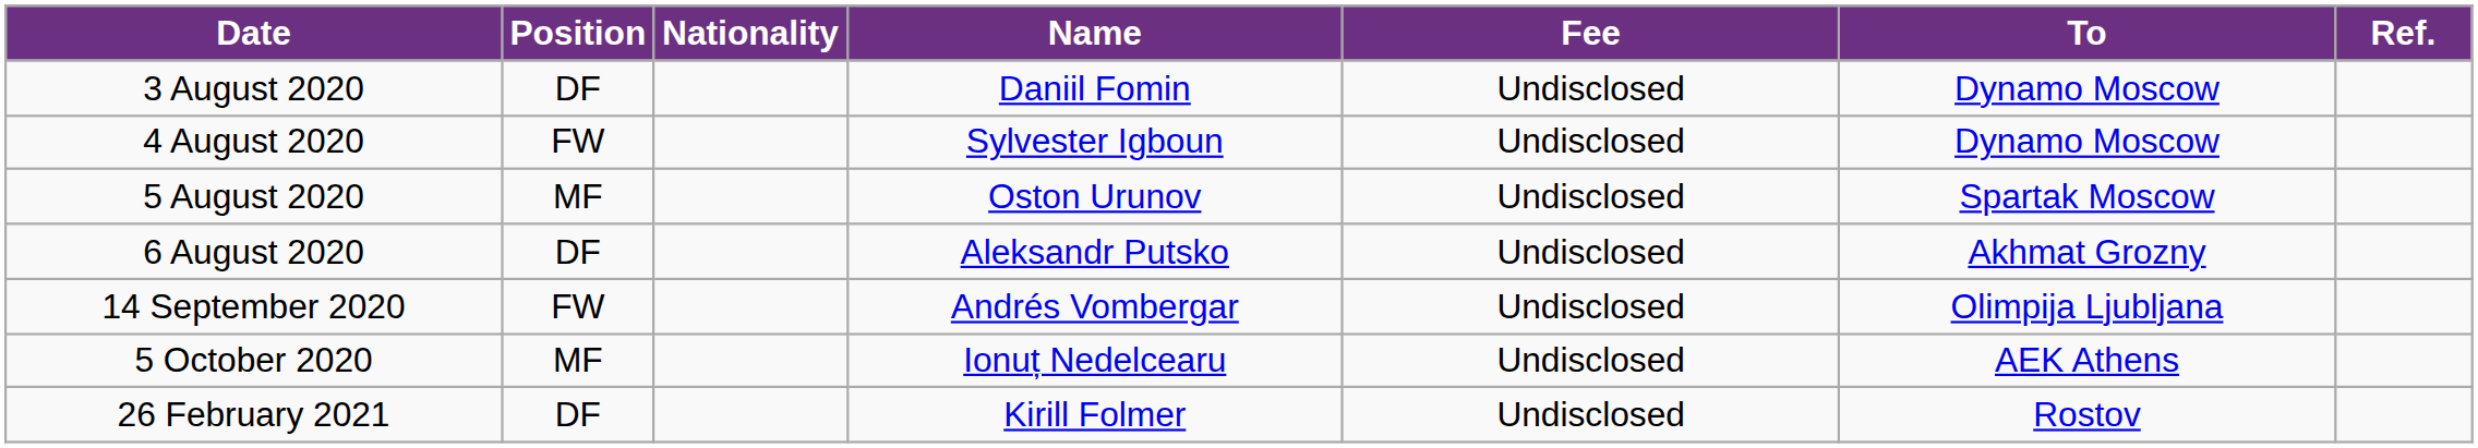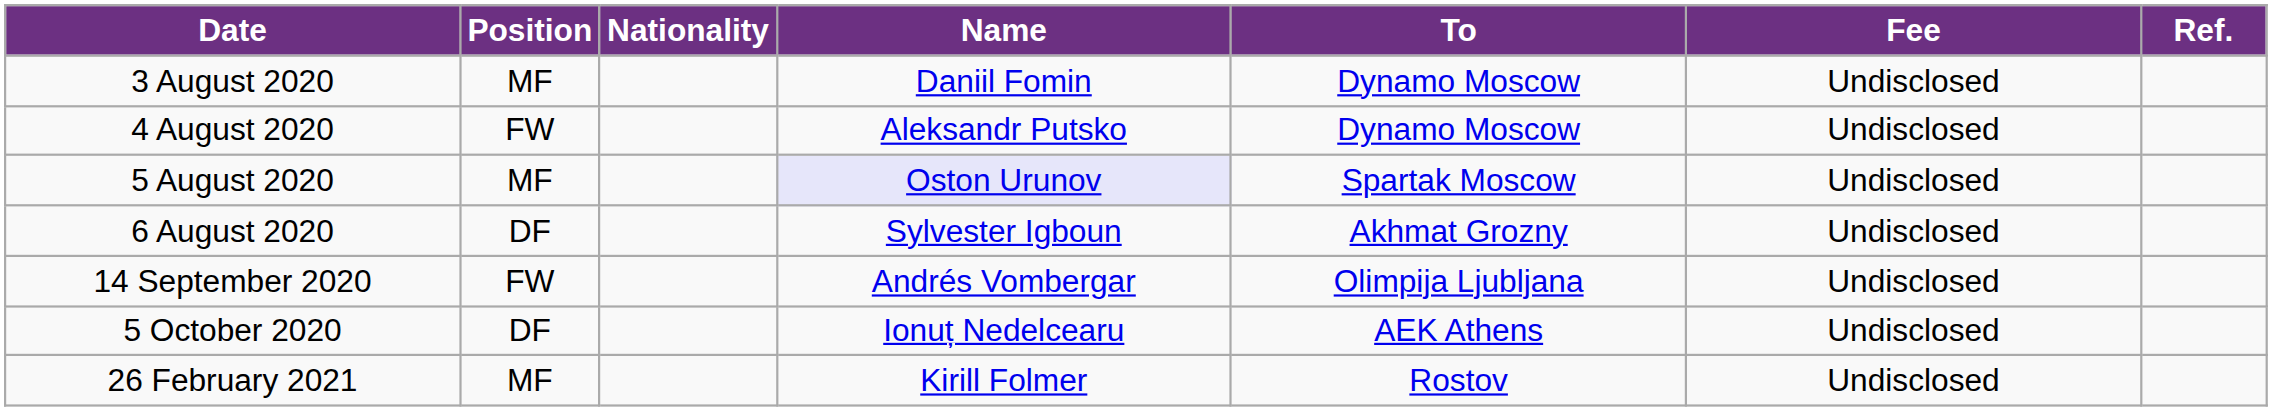columns swapped: To <-> Fee
3 August 2020 | Position: DF -> MF
4 August 2020 | Name: Sylvester Igboun -> Aleksandr Putsko
5 August 2020 | Name: no background -> lavender background
6 August 2020 | Name: Aleksandr Putsko -> Sylvester Igboun
5 October 2020 | Position: MF -> DF
26 February 2021 | Position: DF -> MF
